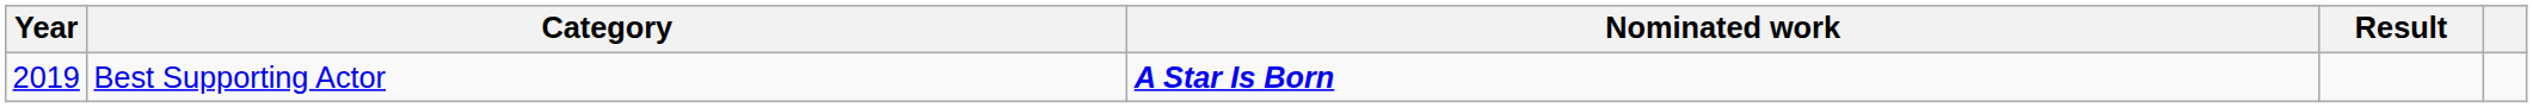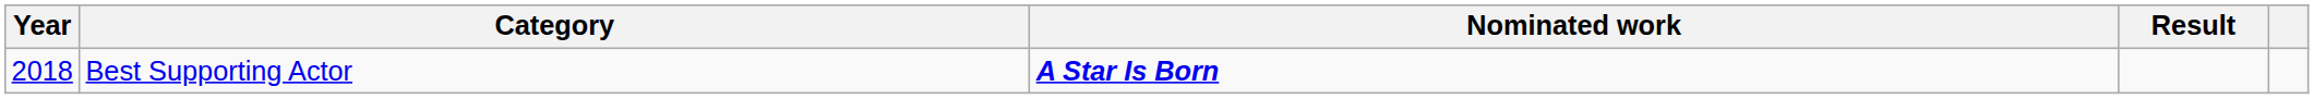Best Supporting Actor | Year: 2019 -> 2018
